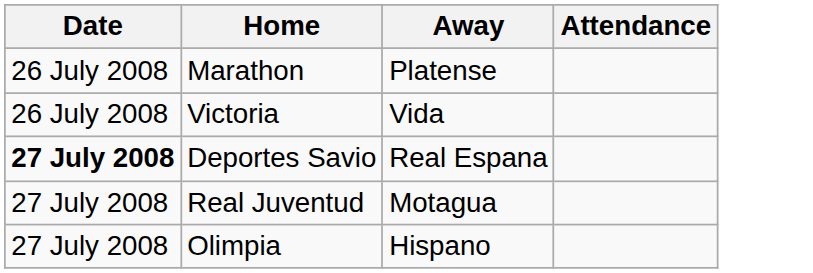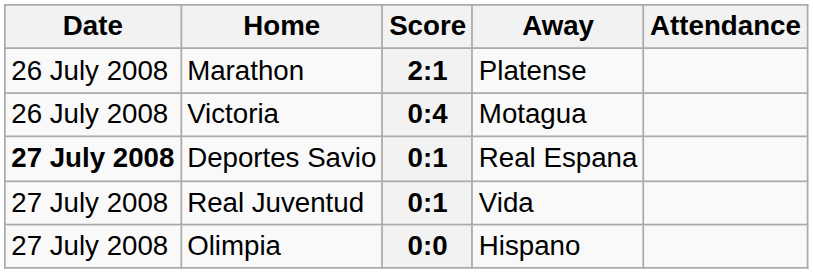+ column: Score | 2:1 | 0:4 | 0:1 | 0:1 | 0:0
Victoria | Away: Vida -> Motagua
Real Juventud | Away: Motagua -> Vida
